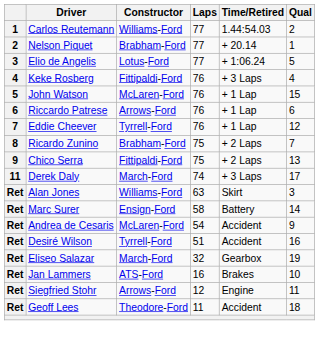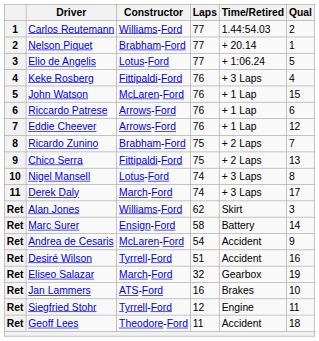Eddie Cheever | Constructor: Tyrrell-Ford -> Arrows-Ford
+ row: 10 | Nigel Mansell | Lotus-Ford | 74 | + 3 Laps | 8
Alan Jones | Laps: 63 -> 62
Siegfried Stohr | Constructor: Arrows-Ford -> Tyrrell-Ford
